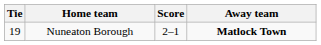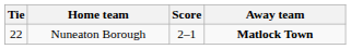Nuneaton Borough | Tie: 19 -> 22
